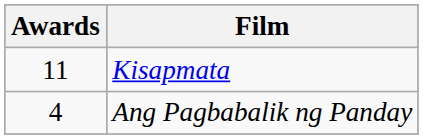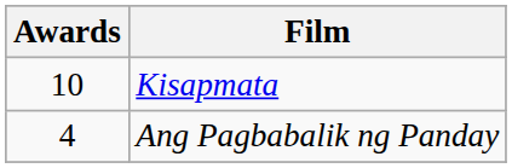Kisapmata | Awards: 11 -> 10
